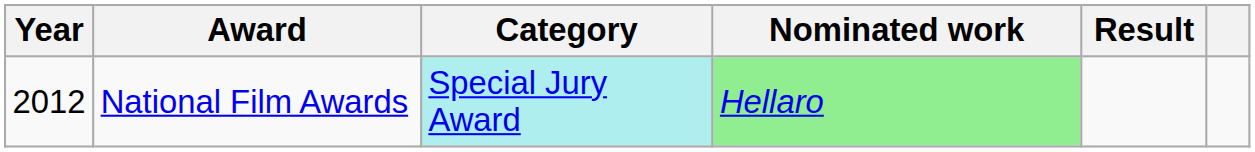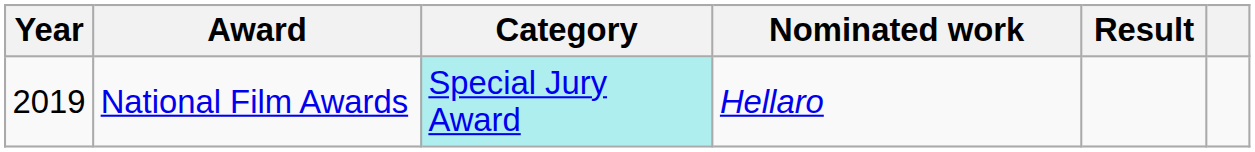National Film Awards | Year: 2012 -> 2019
National Film Awards | Nominated work: lightgreen background -> no background
